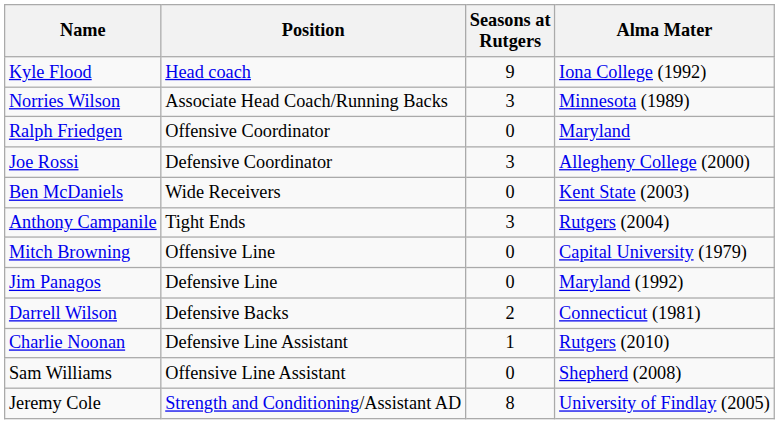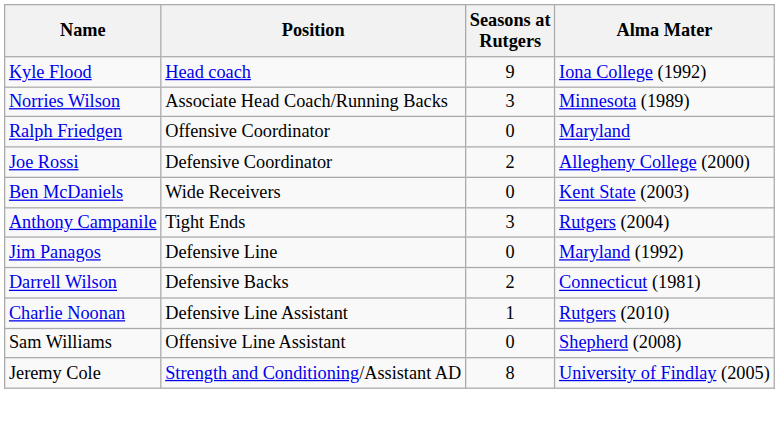Joe Rossi | Seasons at Rutgers: 3 -> 2
- row: Mitch Browning | Offensive Line | 0 | Capital University (1979)
